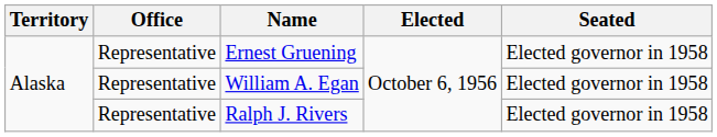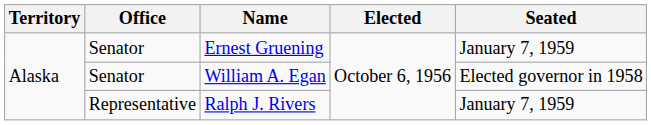Ernest Gruening | Office: Representative -> Senator
Ernest Gruening | Seated: Elected governor in 1958 -> January 7, 1959
William A. Egan | Office: Representative -> Senator
Ralph J. Rivers | Seated: Elected governor in 1958 -> January 7, 1959
